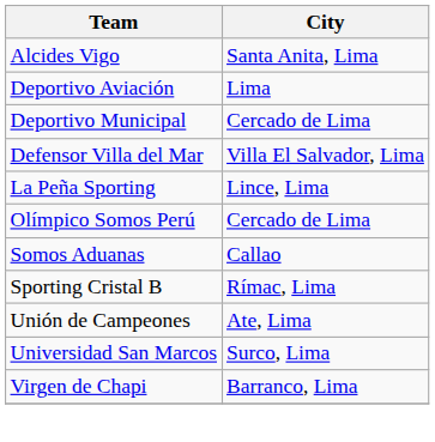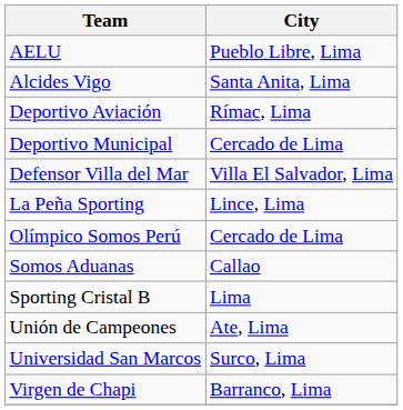+ row: AELU | Pueblo Libre, Lima
Deportivo Aviación | City: Lima -> Rímac, Lima
Sporting Cristal B | City: Rímac, Lima -> Lima
